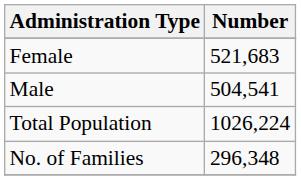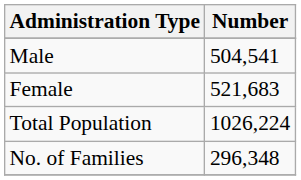rows swapped: Female <-> Male
